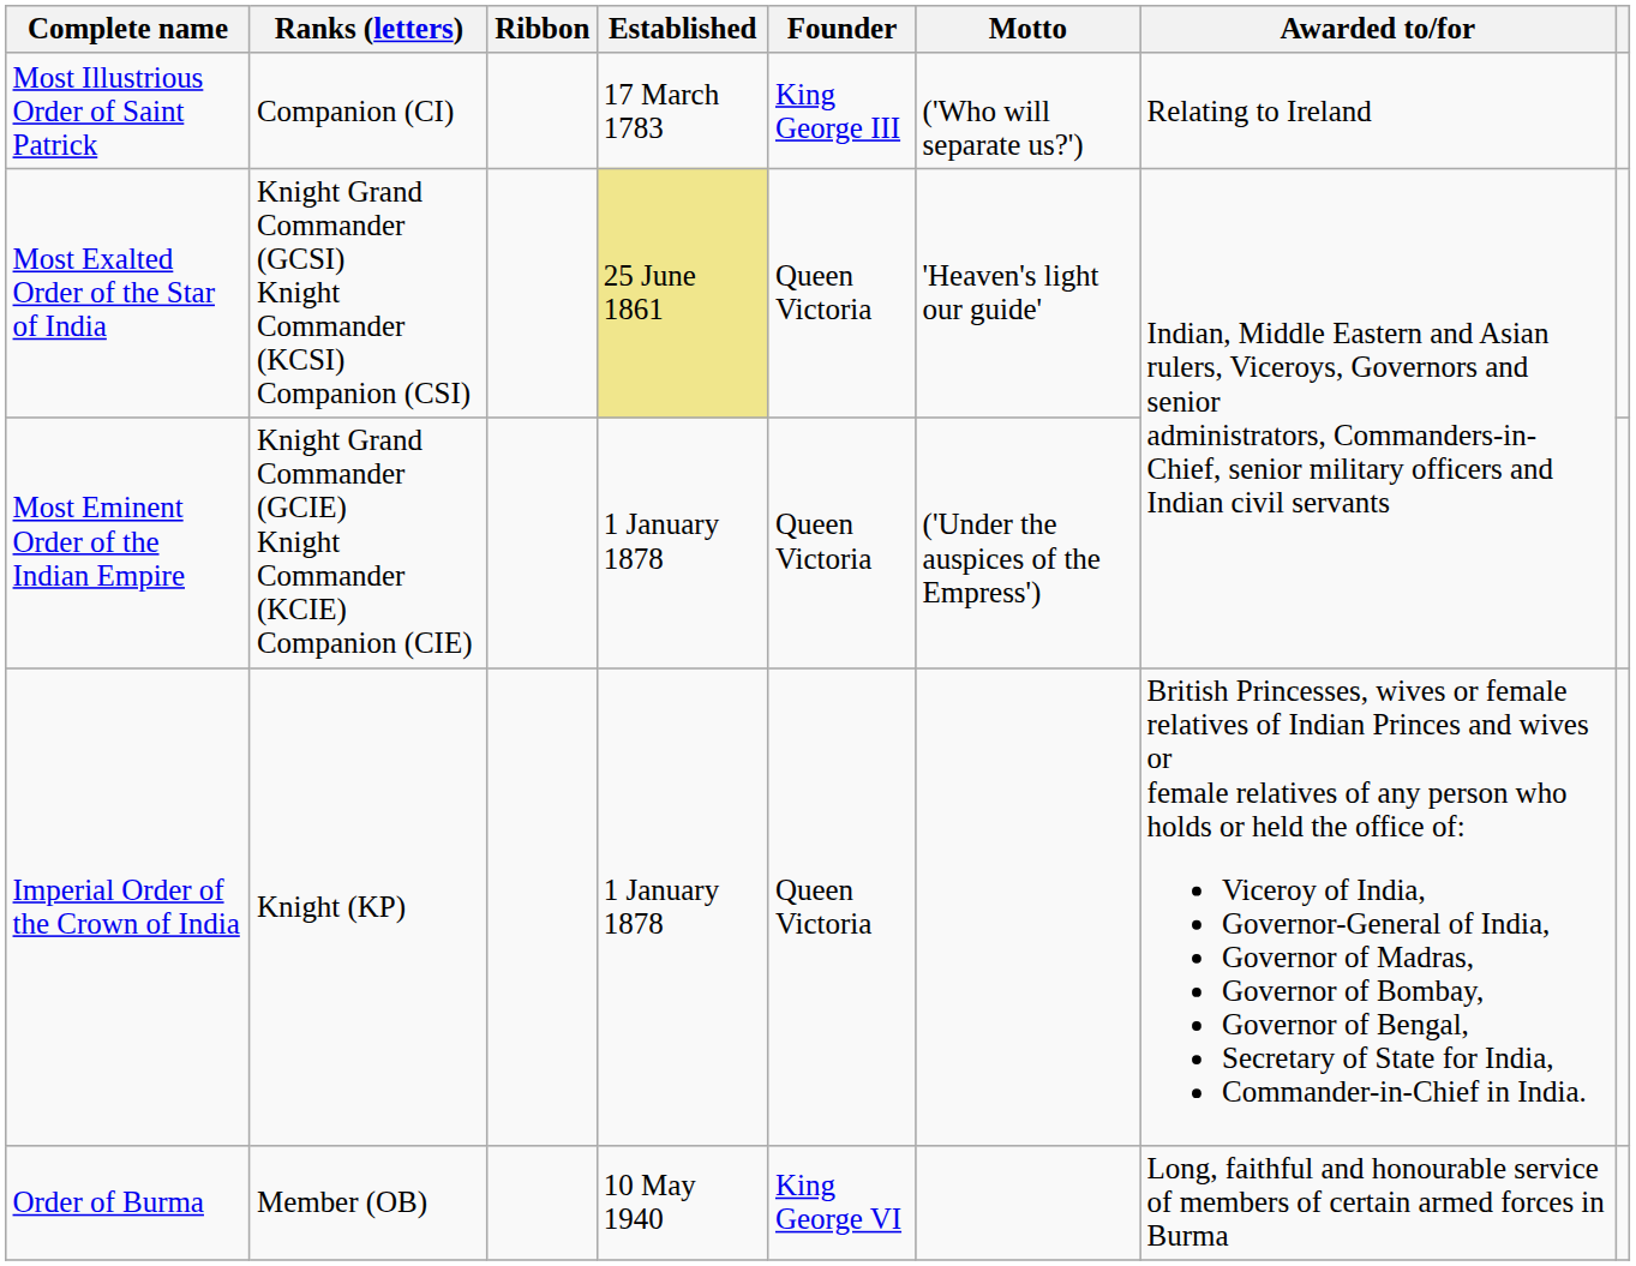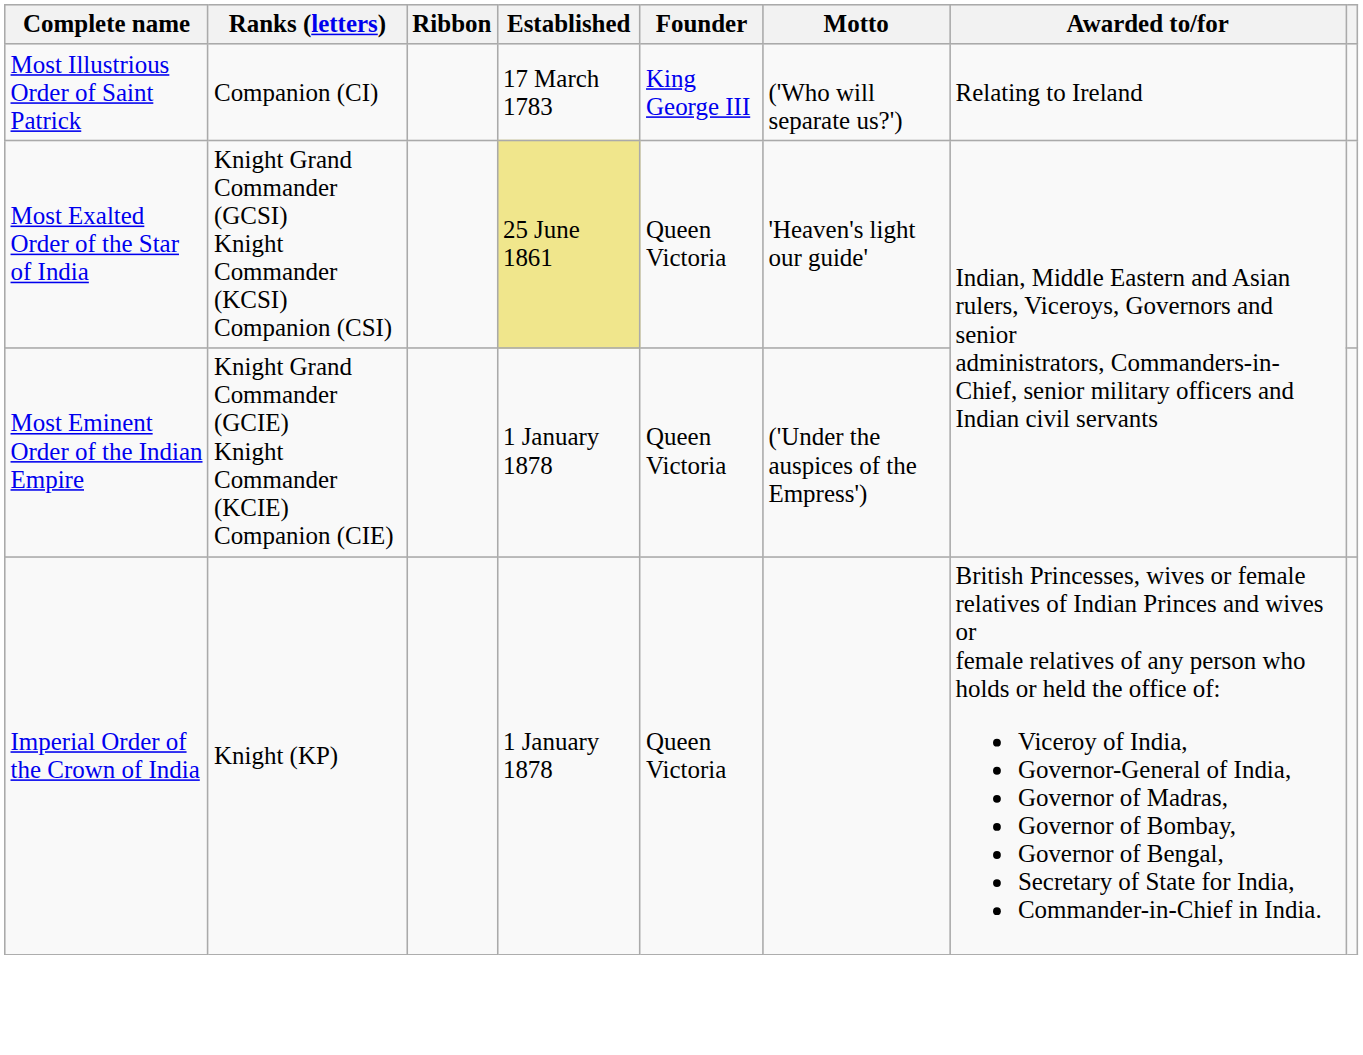- row: Order of Burma | Member (OB) | 10 May 1940 | King George VI | Long, faithful and honourable service of members of certain armed forces in Burma
